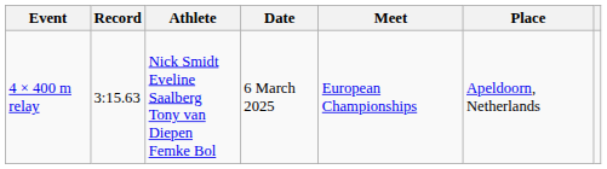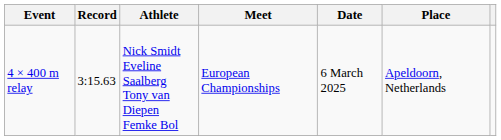columns swapped: Date <-> Meet
